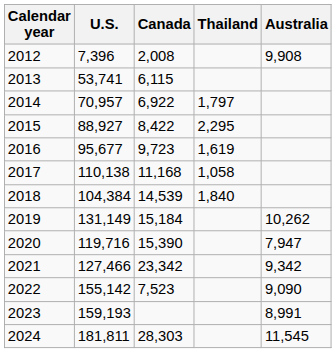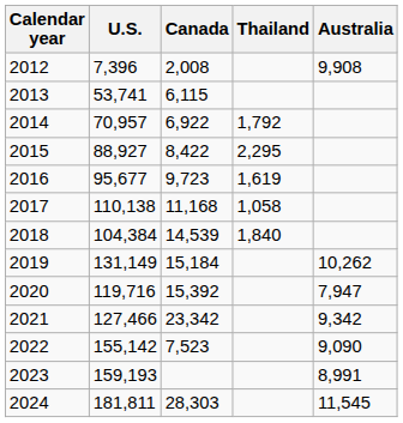2014 | Thailand: 1,797 -> 1,792
2020 | Canada: 15,390 -> 15,392
